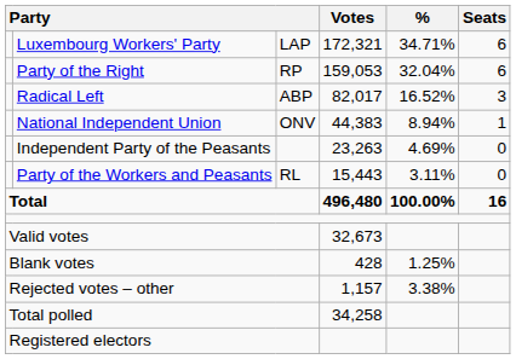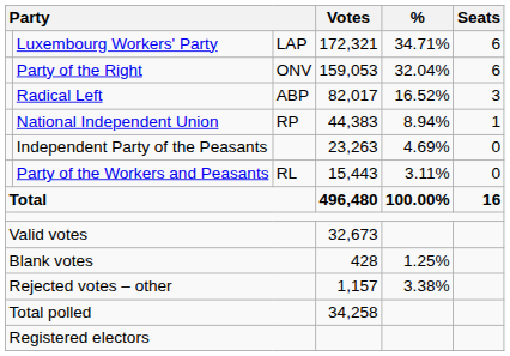Party of the Right | column 3: RP -> ONV
National Independent Union | column 3: ONV -> RP
